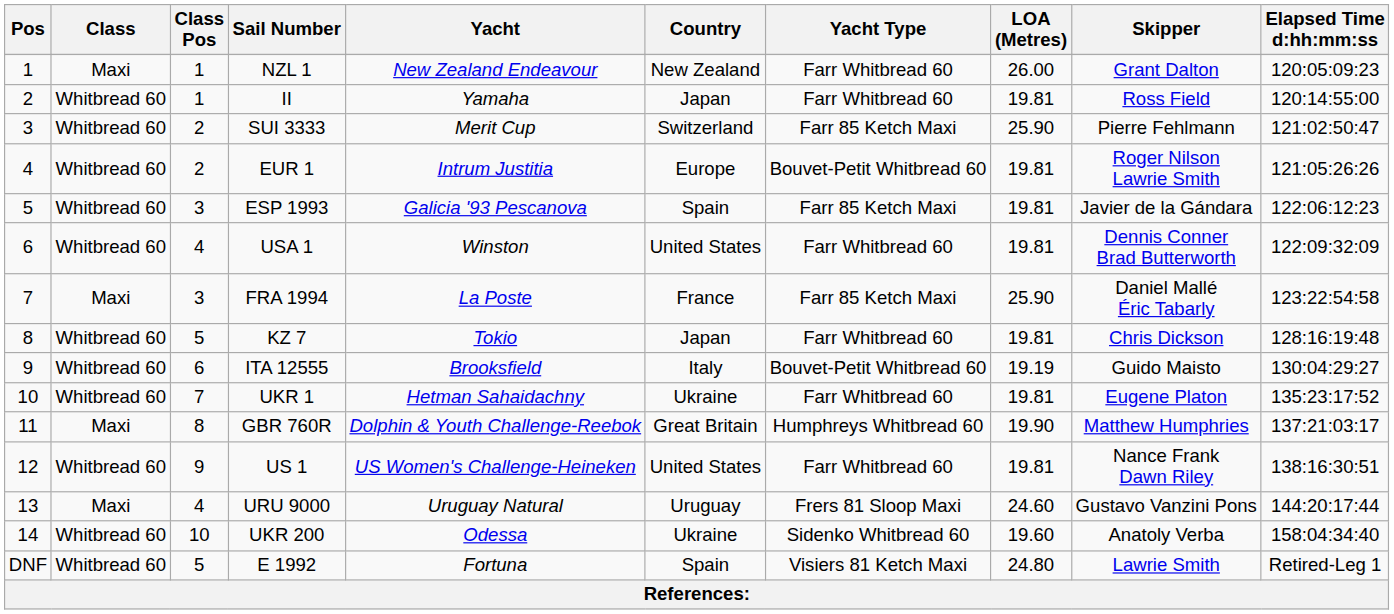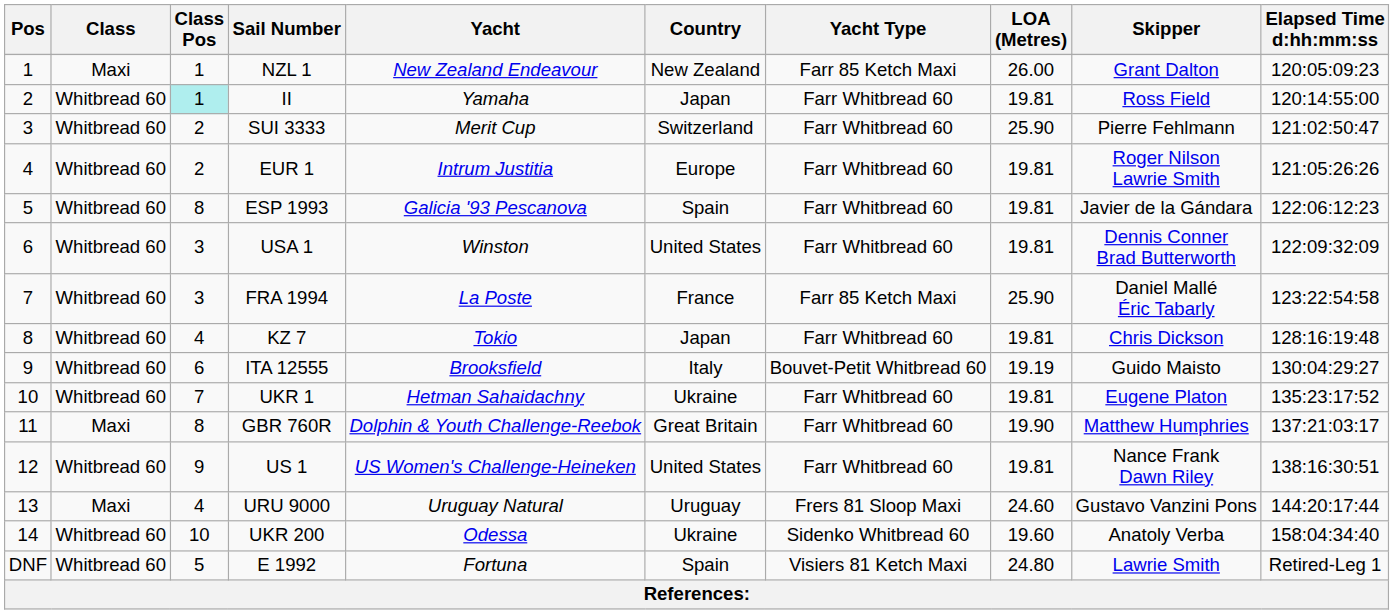NZL 1 | Yacht Type: Farr Whitbread 60 -> Farr 85 Ketch Maxi
II | Class Pos: no background -> paleturquoise background
SUI 3333 | Yacht Type: Farr 85 Ketch Maxi -> Farr Whitbread 60
EUR 1 | Yacht Type: Bouvet-Petit Whitbread 60 -> Farr Whitbread 60
ESP 1993 | Class Pos: 3 -> 8
ESP 1993 | Yacht Type: Farr 85 Ketch Maxi -> Farr Whitbread 60
USA 1 | Class Pos: 4 -> 3
FRA 1994 | Class: Maxi -> Whitbread 60
KZ 7 | Class Pos: 5 -> 4
GBR 760R | Yacht Type: Humphreys Whitbread 60 -> Farr Whitbread 60
